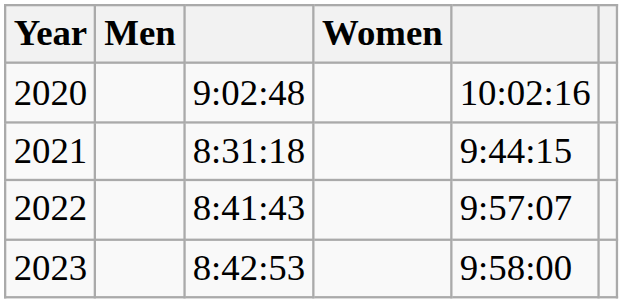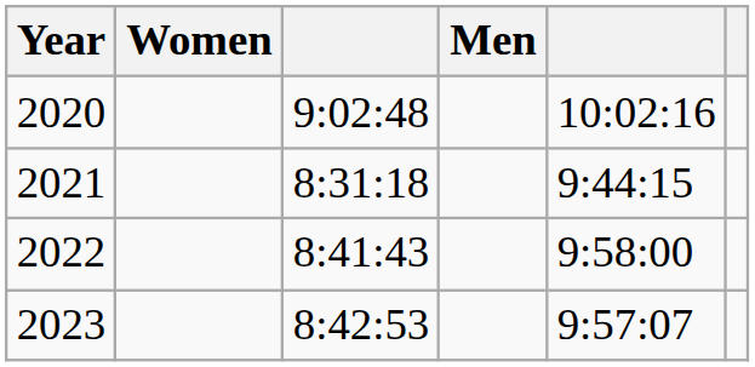columns swapped: Men <-> Women
2022 | column 5: 9:57:07 -> 9:58:00
2023 | column 5: 9:58:00 -> 9:57:07
